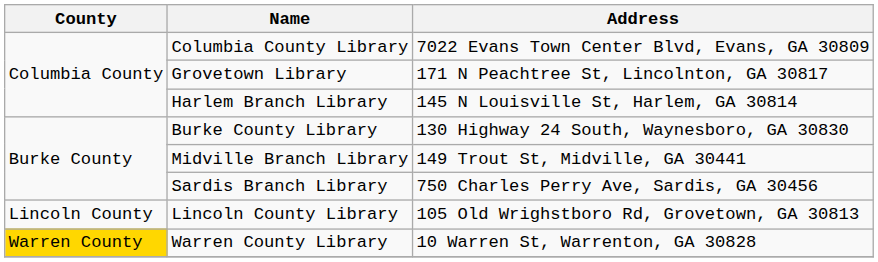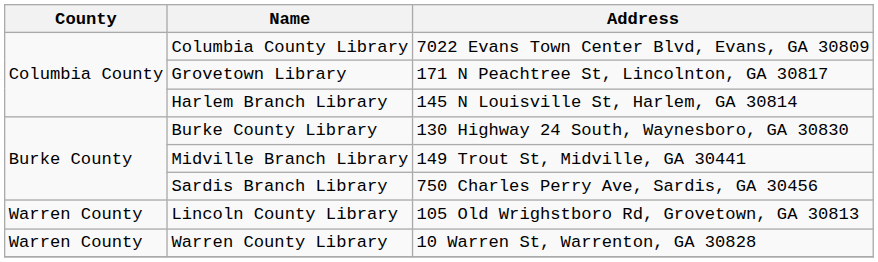Lincoln County Library | County: Lincoln County -> Warren County
Warren County Library | County: gold background -> no background
